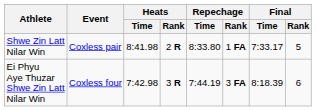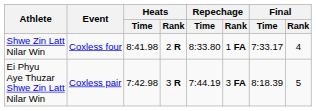Shwe Zin Latt Nilar Win | Event: Coxless pair -> Coxless four
Shwe Zin Latt Nilar Win | Final / Rank: 5 -> 4
Ei Phyu Aye Thuzar Shwe Zin Latt Nilar Win | Event: Coxless four -> Coxless pair
Ei Phyu Aye Thuzar Shwe Zin Latt Nilar Win | Final / Rank: 6 -> 5
